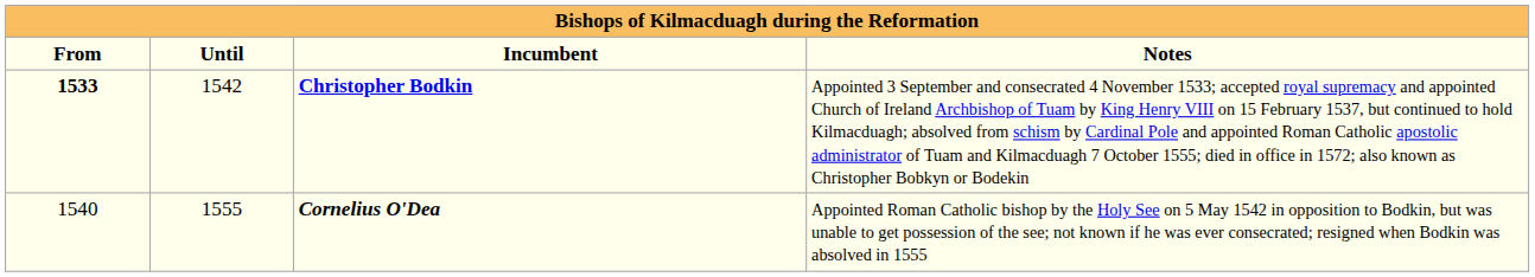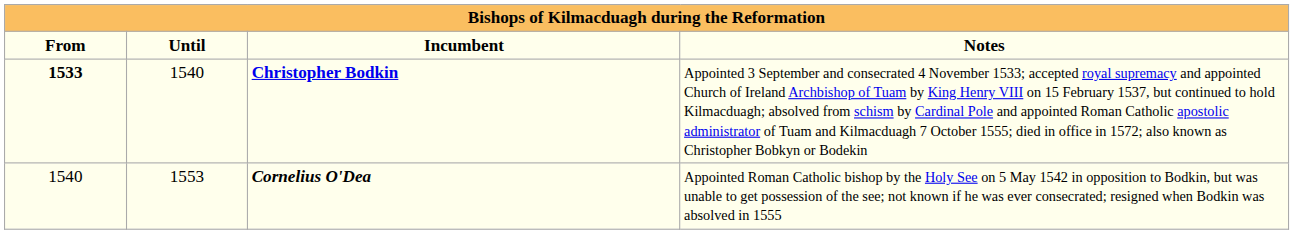Christopher Bodkin | Until: 1542 -> 1540
Cornelius O'Dea | Until: 1555 -> 1553
